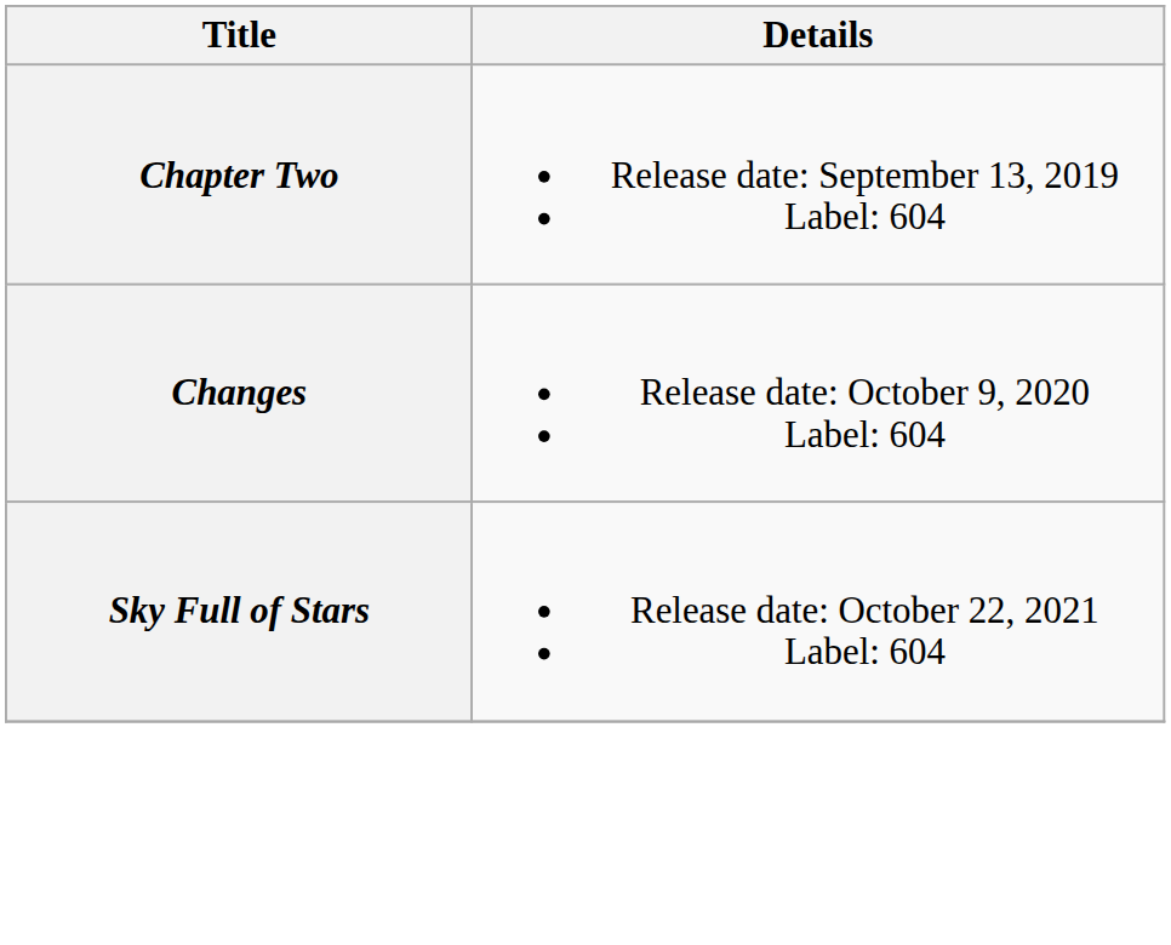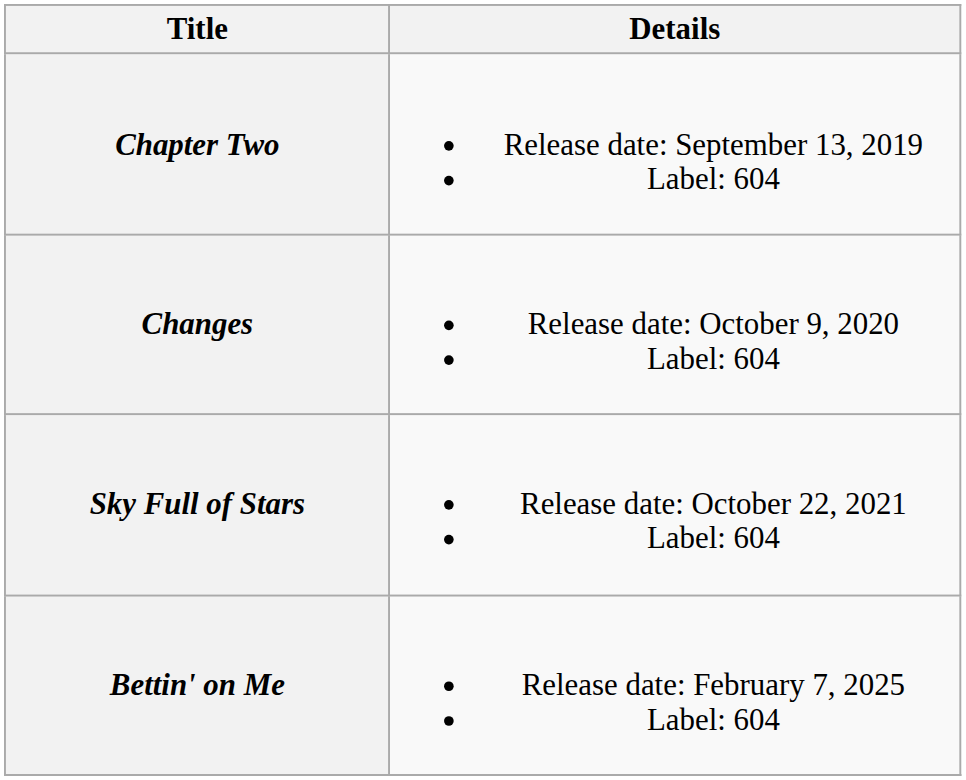+ row: Bettin' on Me | Release date: February 7, 2025 Label: 604
